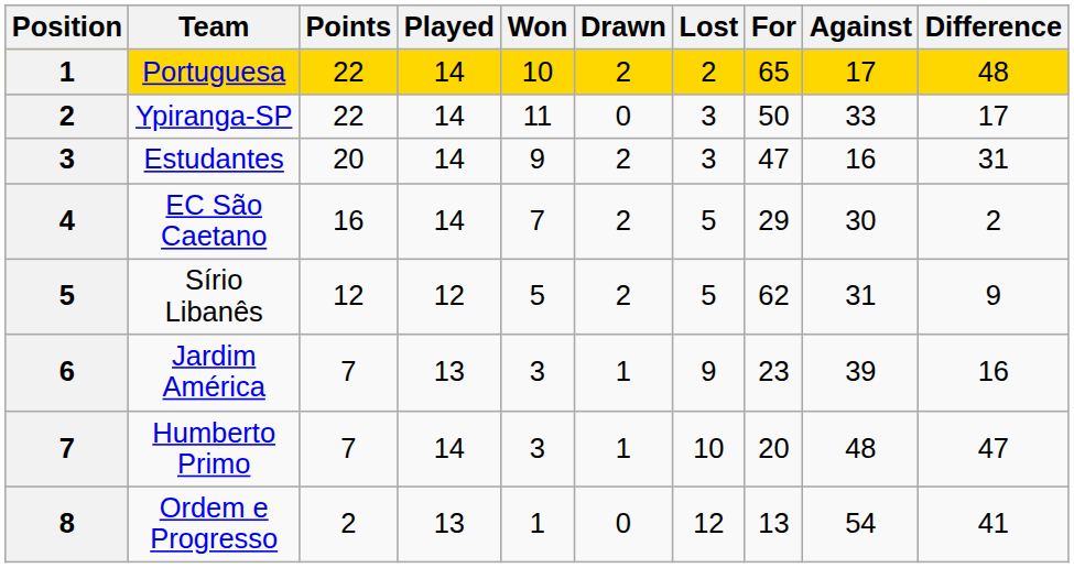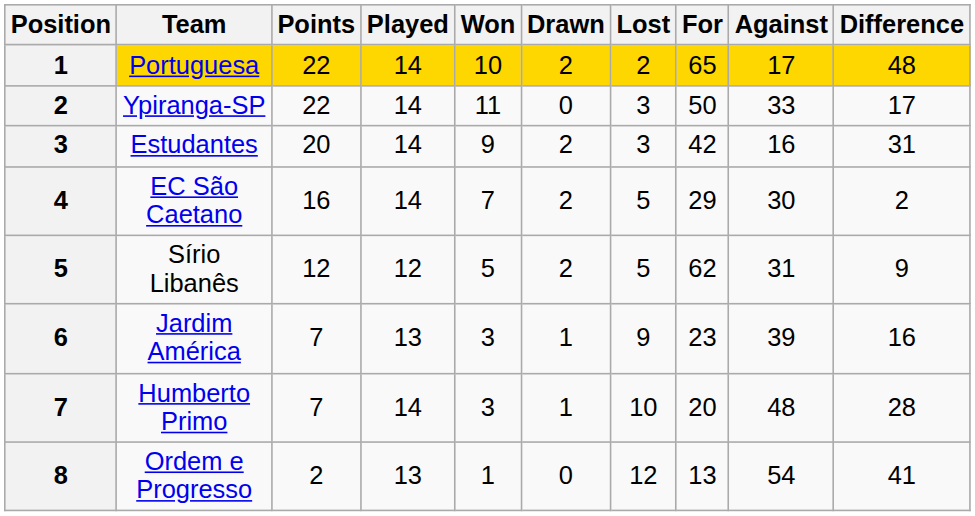Estudantes | For: 47 -> 42
Humberto Primo | Difference: 47 -> 28
